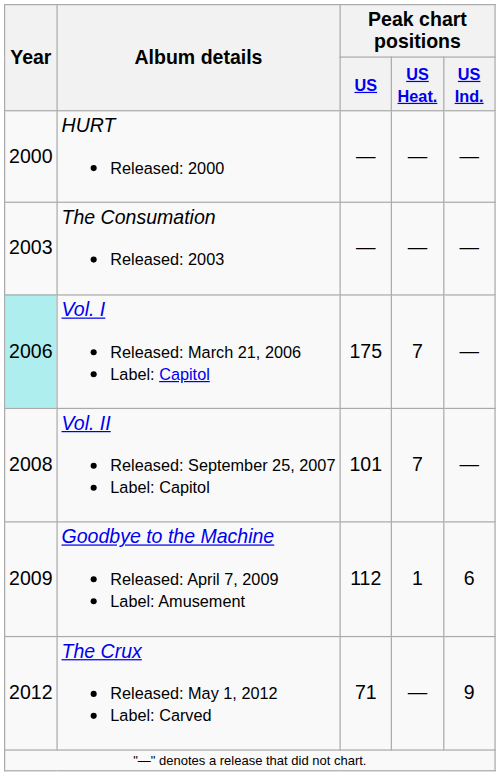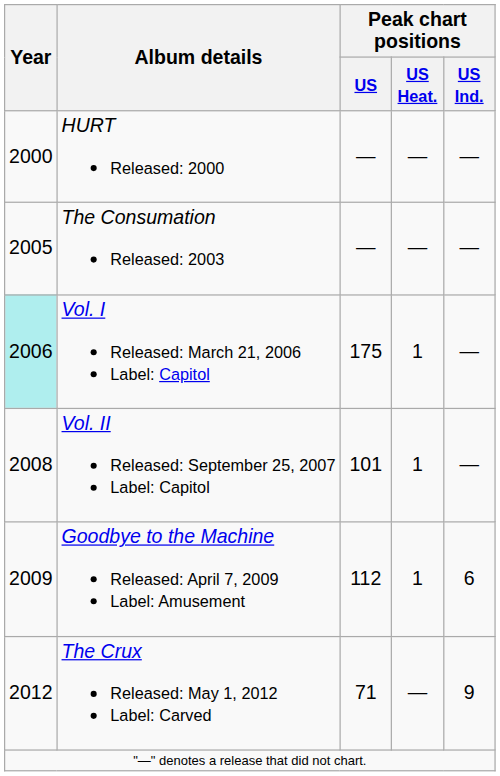The Consumation Released: 2003 | Year: 2003 -> 2005
Vol. I Released: March 21, 2006 Label: Capitol | Peak chart positions / US Heat.: 7 -> 1
Vol. II Released: September 25, 2007 Label: Capitol | Peak chart positions / US Heat.: 7 -> 1
